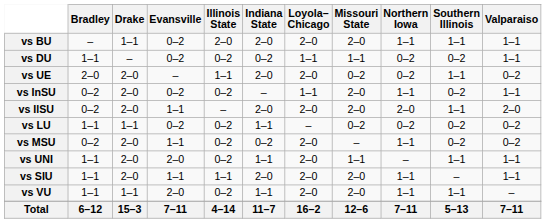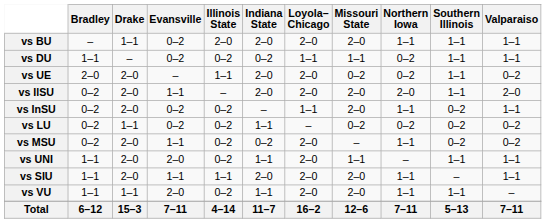vs DU | Southern Illinois: 0–2 -> 1–1
rows swapped: vs IlSU <-> vs InSU
vs LU | Bradley: 1–1 -> 0–2
